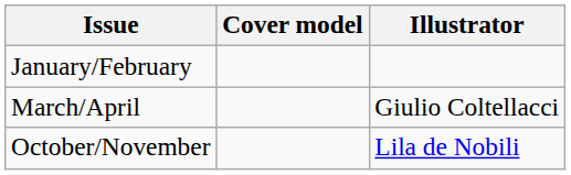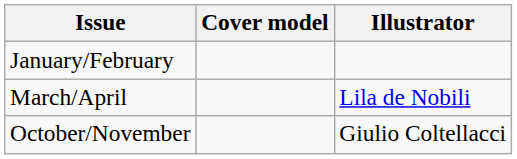March/April | Illustrator: Giulio Coltellacci -> Lila de Nobili
October/November | Illustrator: Lila de Nobili -> Giulio Coltellacci
